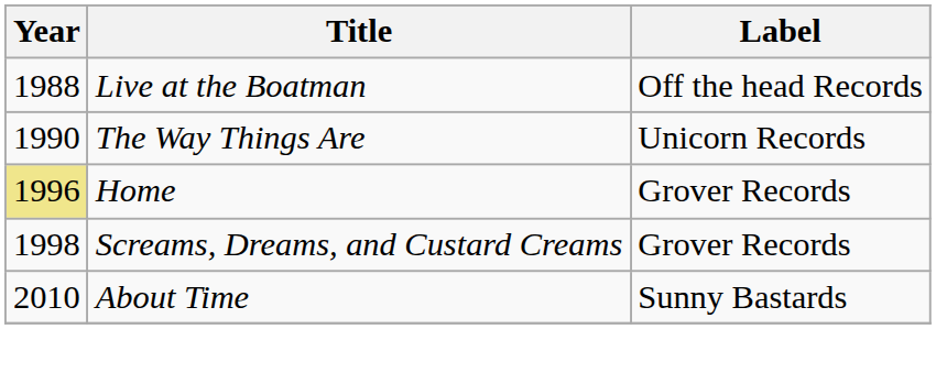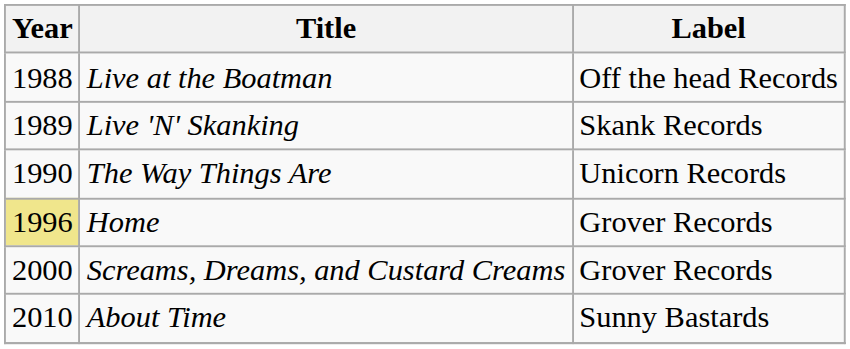+ row: 1989 | Live 'N' Skanking | Skank Records
Screams, Dreams, and Custard Creams | Year: 1998 -> 2000
